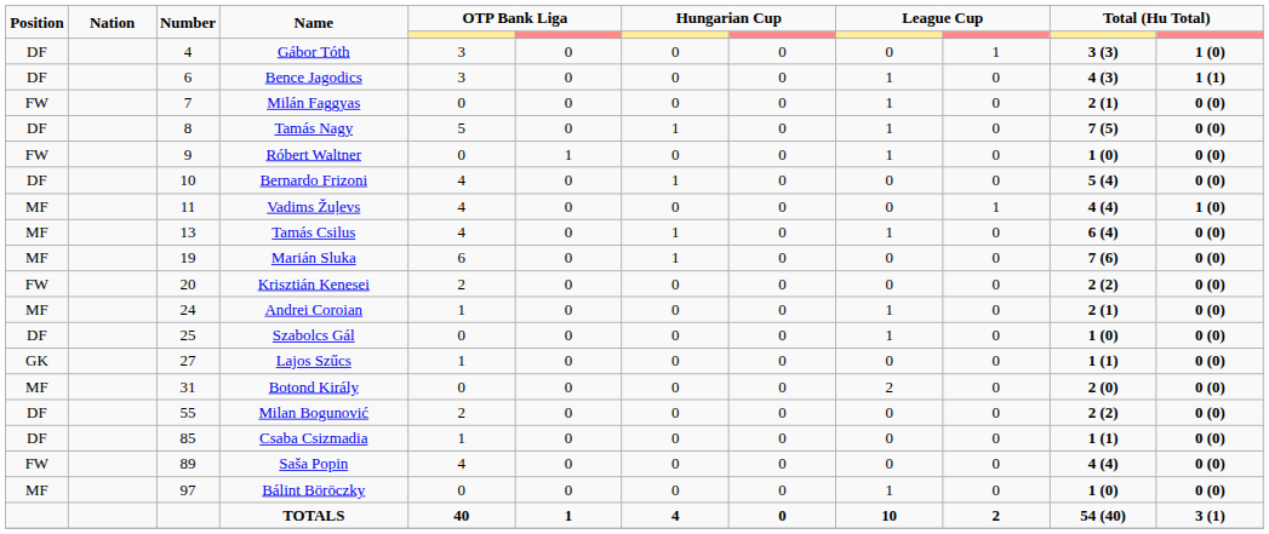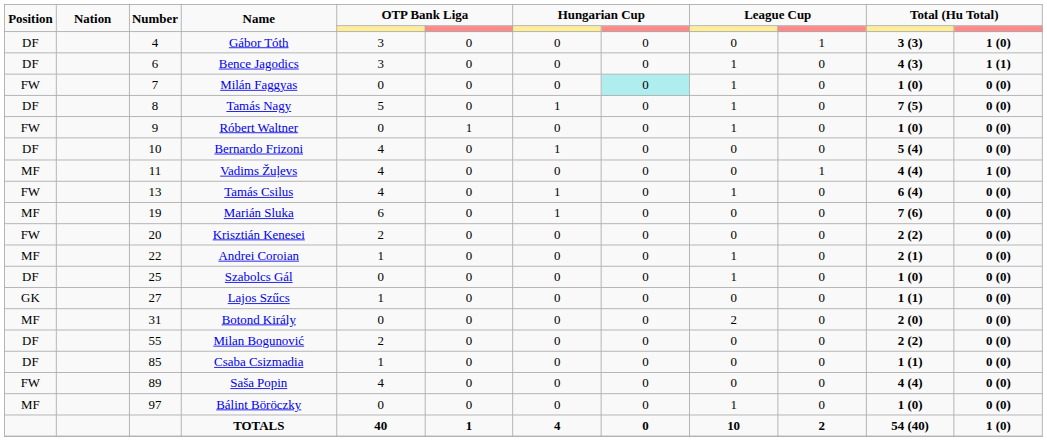Milán Faggyas | column 8: no background -> paleturquoise background
Milán Faggyas | column 11: 2 (1) -> 1 (0)
Tamás Csilus | Position: MF -> FW
Andrei Coroian | Number: 24 -> 22
TOTALS | column 12: 3 (1) -> 1 (0)
